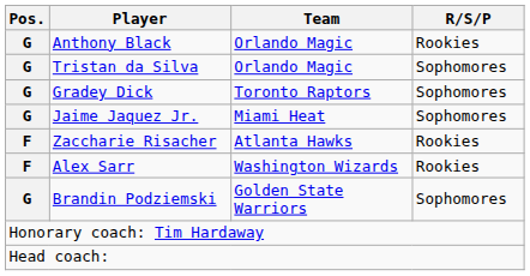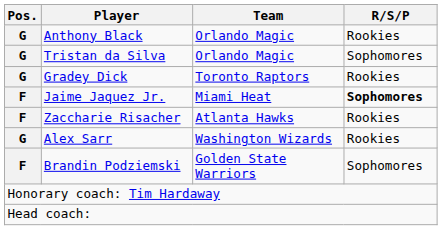Gradey Dick | R/S/P: Sophomores -> Rookies
Jaime Jaquez Jr. | Pos.: G -> F
Jaime Jaquez Jr. | R/S/P: normal -> bold
Alex Sarr | Pos.: F -> G
Brandin Podziemski | Pos.: G -> F
